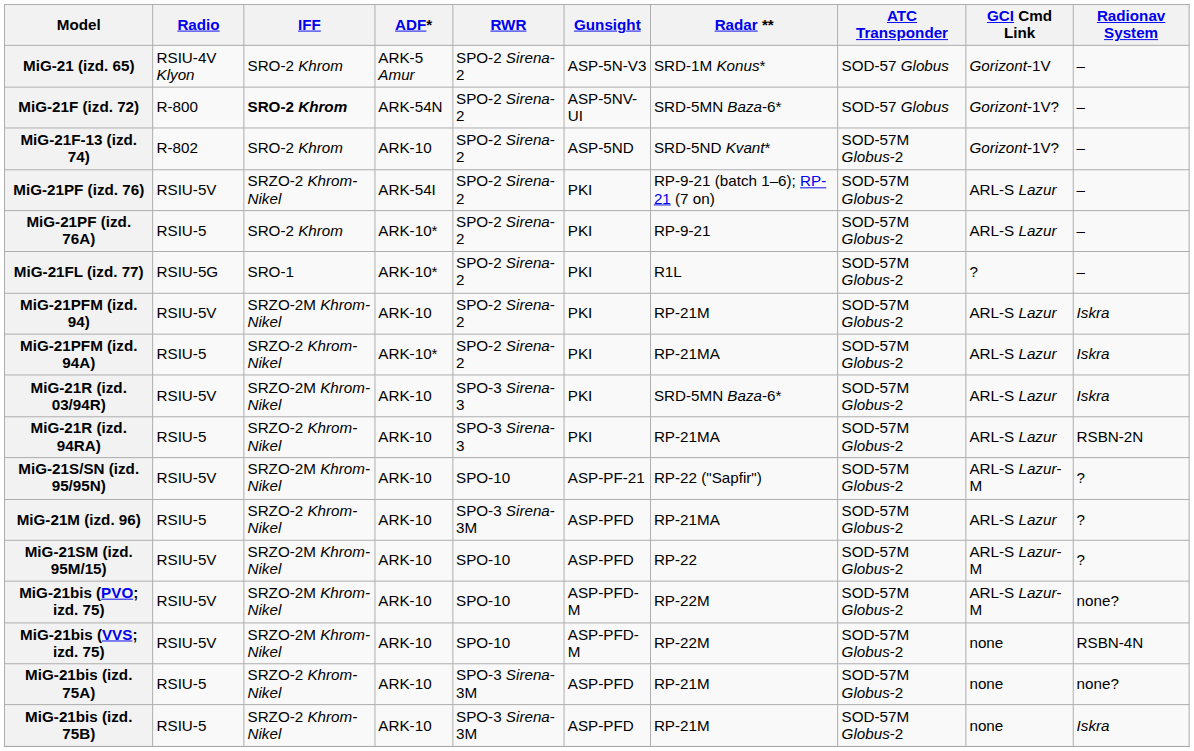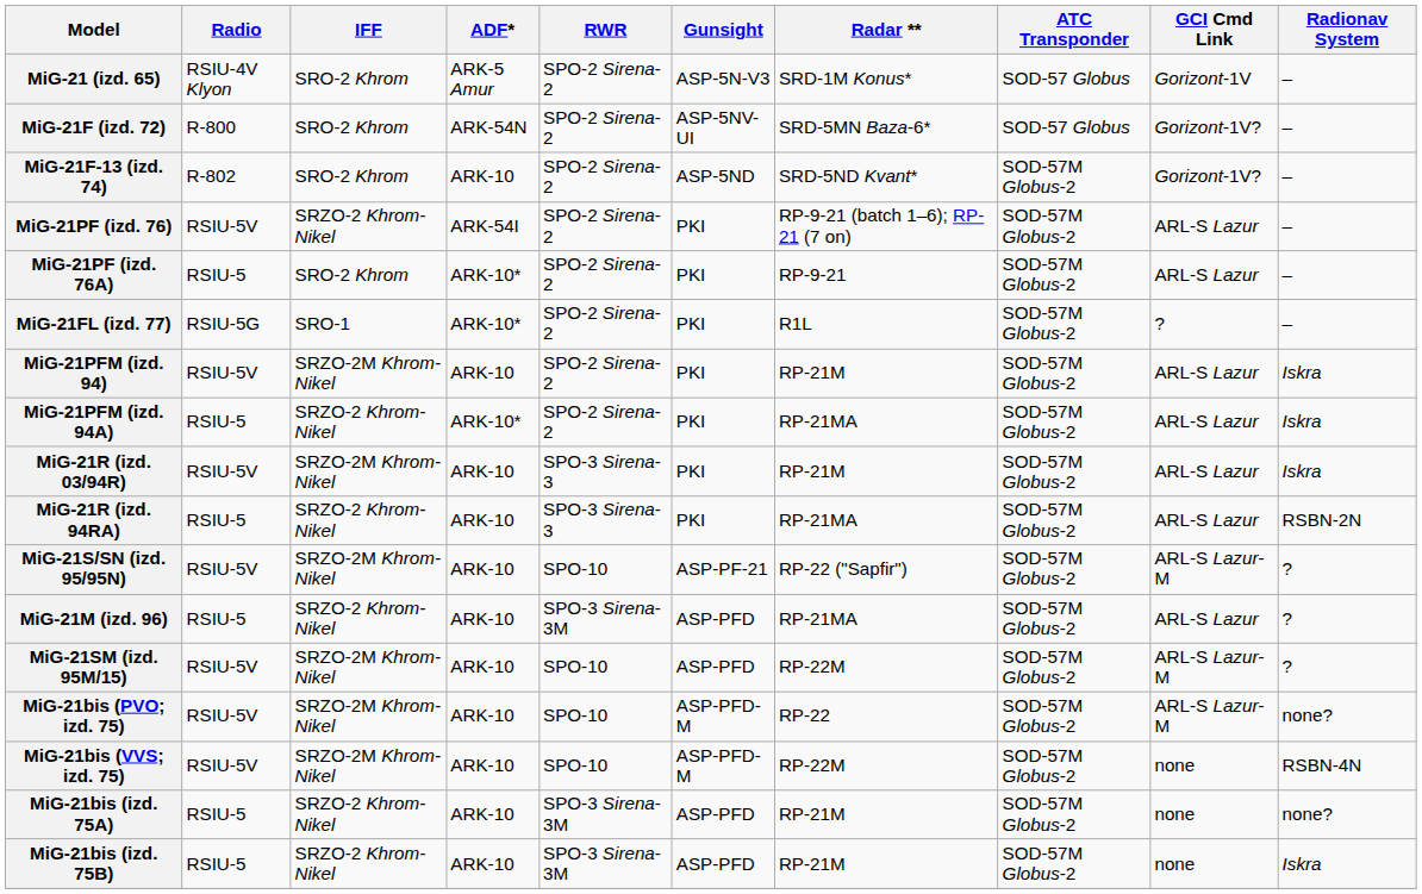MiG-21F (izd. 72) | IFF: bold -> normal
MiG-21R (izd. 03/94R) | Radar **: SRD-5MN Baza-6* -> RP-21M
MiG-21SM (izd. 95M/15) | Radar **: RP-22 -> RP-22M
MiG-21bis (PVO; izd. 75) | Radar **: RP-22M -> RP-22
